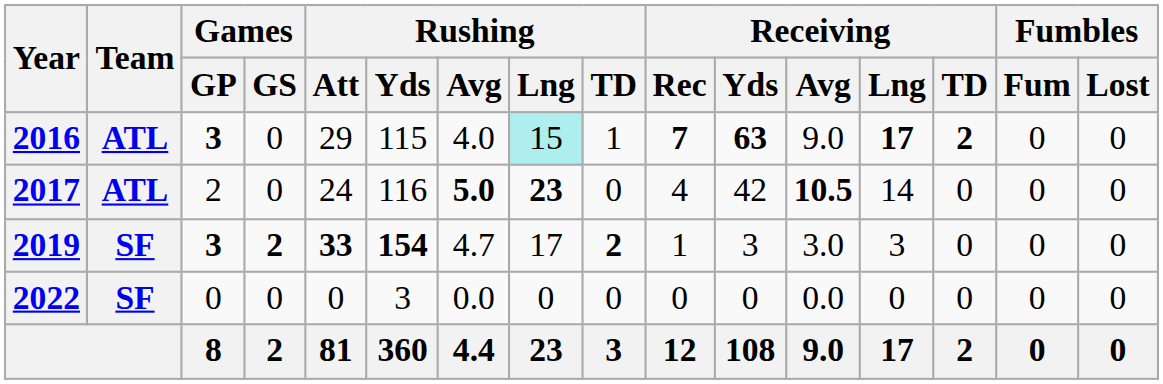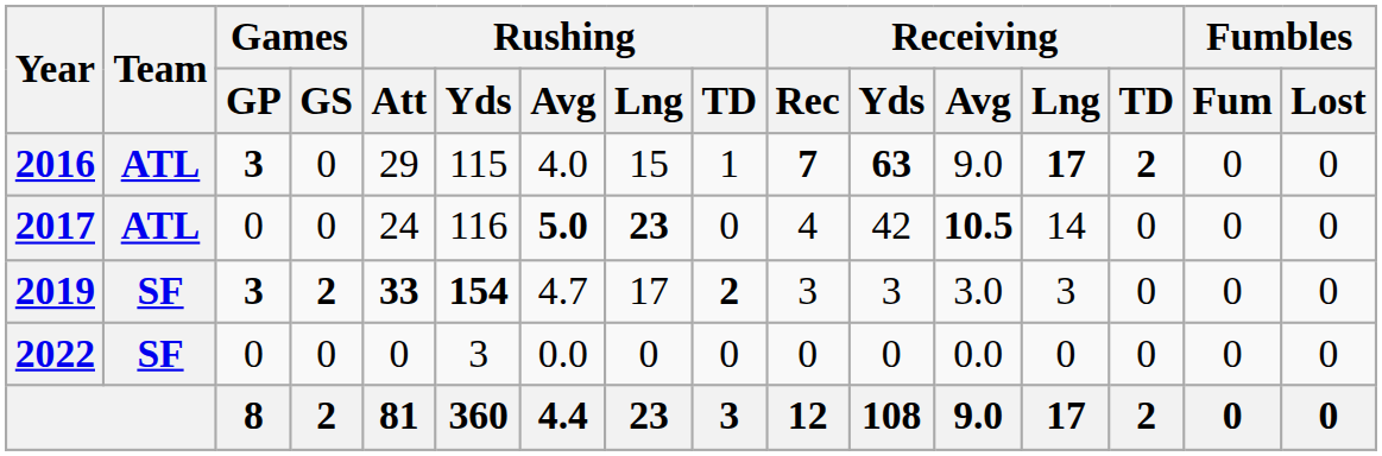2016 | Rushing / Lng: paleturquoise background -> no background
2017 | Games / GP: 2 -> 0
2019 | Receiving / Rec: 1 -> 3
